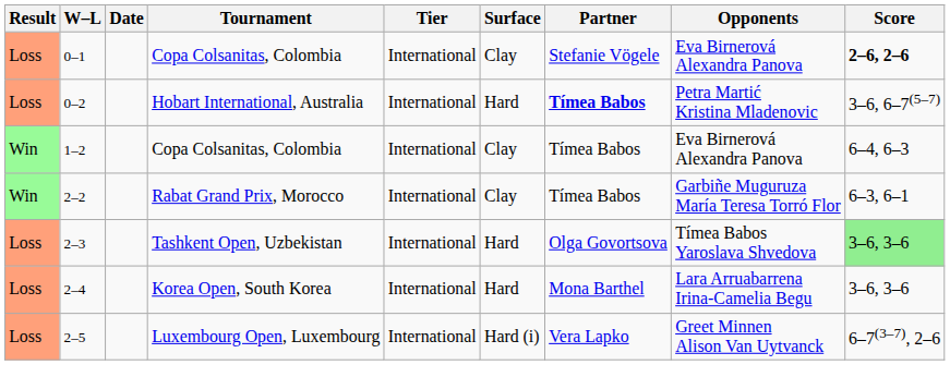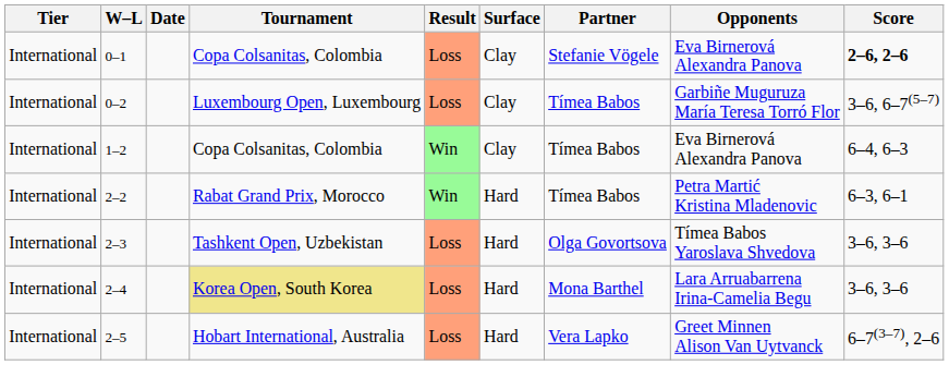columns swapped: Result <-> Tier
0–2 | Tournament: Hobart International, Australia -> Luxembourg Open, Luxembourg
0–2 | Surface: Hard -> Clay
0–2 | Partner: bold -> normal
0–2 | Opponents: Petra Martić Kristina Mladenovic -> Garbiñe Muguruza María Teresa Torró Flor
2–2 | Surface: Clay -> Hard
2–2 | Opponents: Garbiñe Muguruza María Teresa Torró Flor -> Petra Martić Kristina Mladenovic
2–3 | Score: lightgreen background -> no background
2–4 | Tournament: no background -> khaki background
2–5 | Tournament: Luxembourg Open, Luxembourg -> Hobart International, Australia
2–5 | Surface: Hard (i) -> Hard
